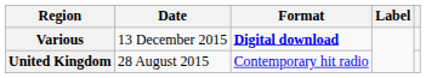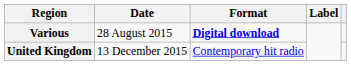Various | Date: 13 December 2015 -> 28 August 2015
United Kingdom | Date: 28 August 2015 -> 13 December 2015
